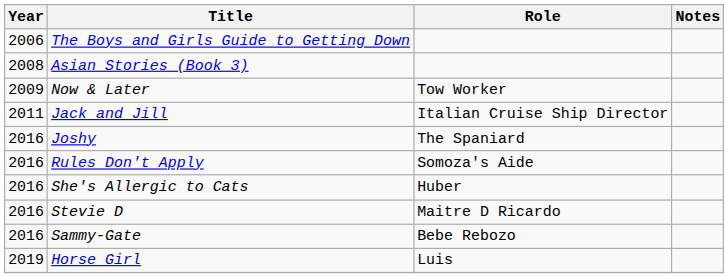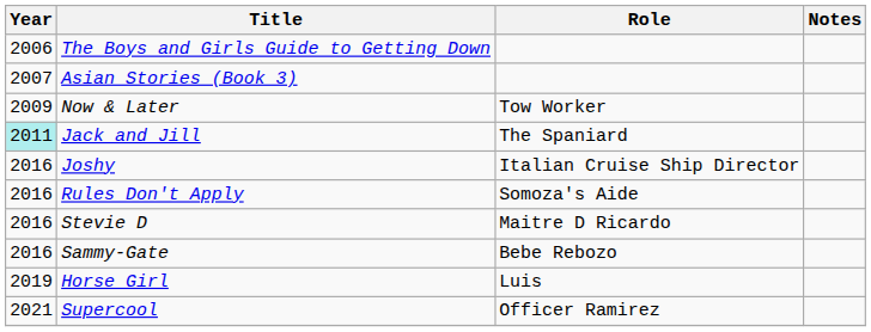Asian Stories (Book 3) | Year: 2008 -> 2007
Jack and Jill | Year: no background -> paleturquoise background
Jack and Jill | Role: Italian Cruise Ship Director -> The Spaniard
Joshy | Role: The Spaniard -> Italian Cruise Ship Director
- row: 2016 | She's Allergic to Cats | Huber
+ row: 2021 | Supercool | Officer Ramirez
